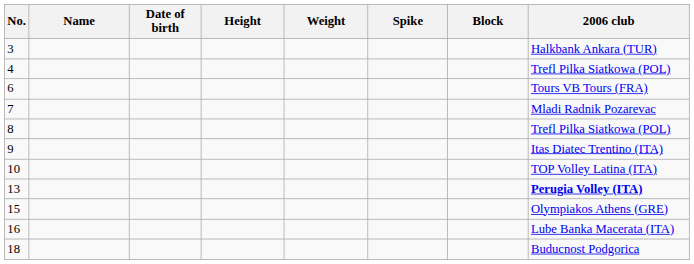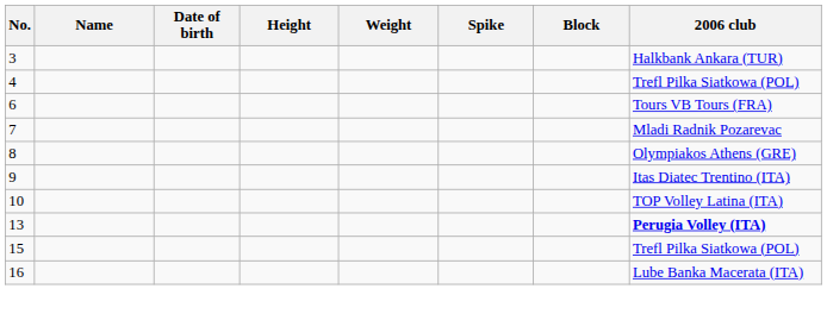8 | 2006 club: Trefl Pilka Siatkowa (POL) -> Olympiakos Athens (GRE)
15 | 2006 club: Olympiakos Athens (GRE) -> Trefl Pilka Siatkowa (POL)
- row: 18 | Buducnost Podgorica
